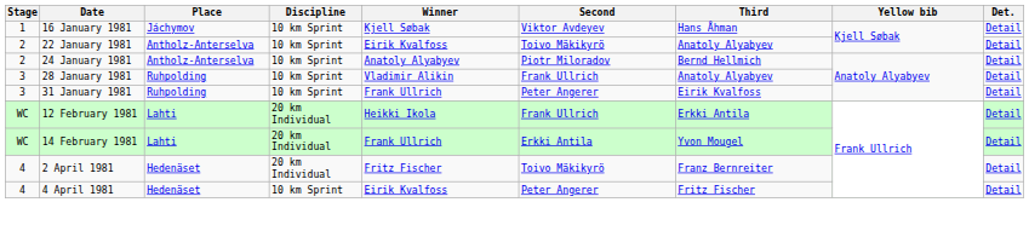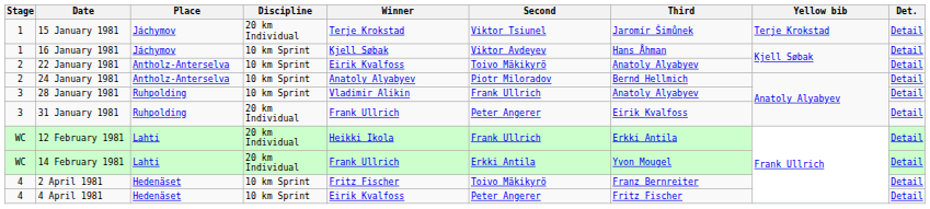+ row: 1 | 15 January 1981 | Jáchymov | 20 km Individual | Terje Krokstad | Viktor Tsiunel | Jaromír Šimůnek | Terje Krokstad | Detail
31 January 1981 | Discipline: 10 km Sprint -> 20 km Individual
2 April 1981 | Discipline: 20 km Individual -> 10 km Sprint
